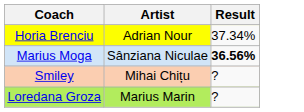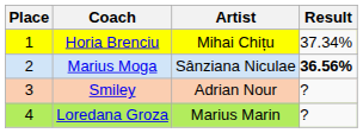+ column: Place | 1 | 2 | 3 | 4
Horia Brenciu | Artist: Adrian Nour -> Mihai Chițu
Smiley | Artist: Mihai Chițu -> Adrian Nour
